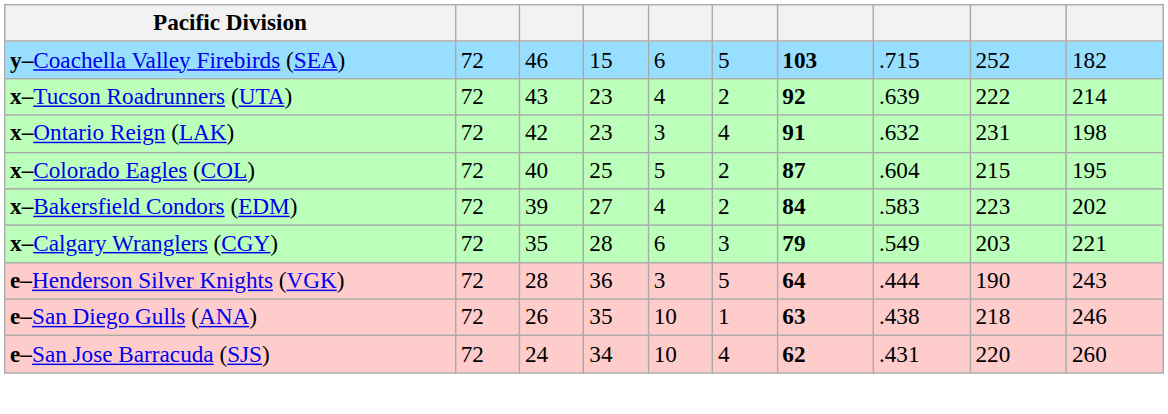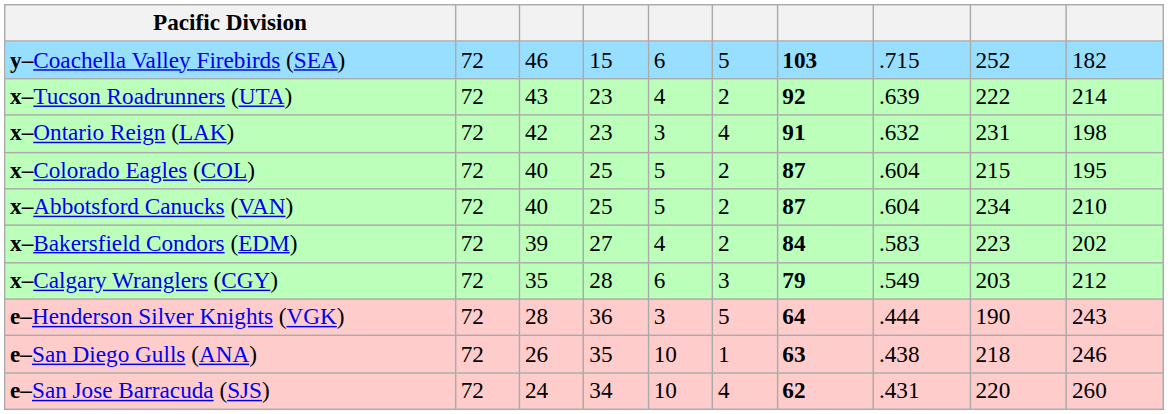+ row: x–Abbotsford Canucks (VAN) | 72 | 40 | 25 | 5 | 2 | 87 | .604 | 234 | 210
x–Calgary Wranglers (CGY) | column 10: 221 -> 212
